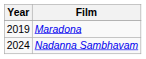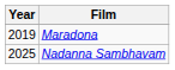Nadanna Sambhavam | Year: 2024 -> 2025
